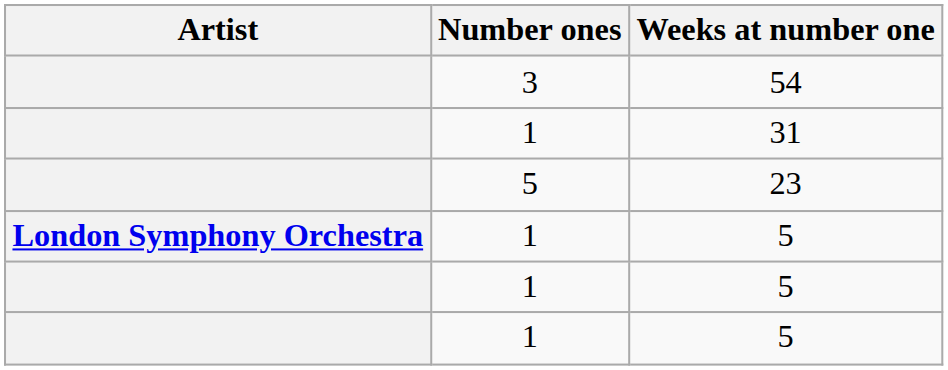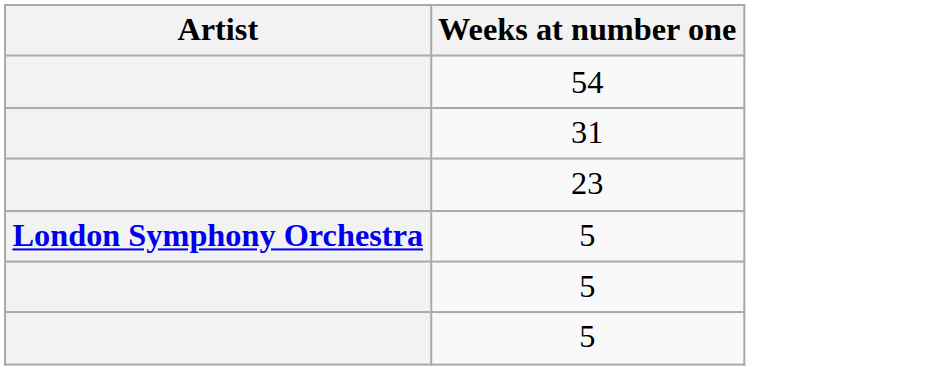- column: Number ones | 3 | 1 | 5 | 1 | 1 | 1
